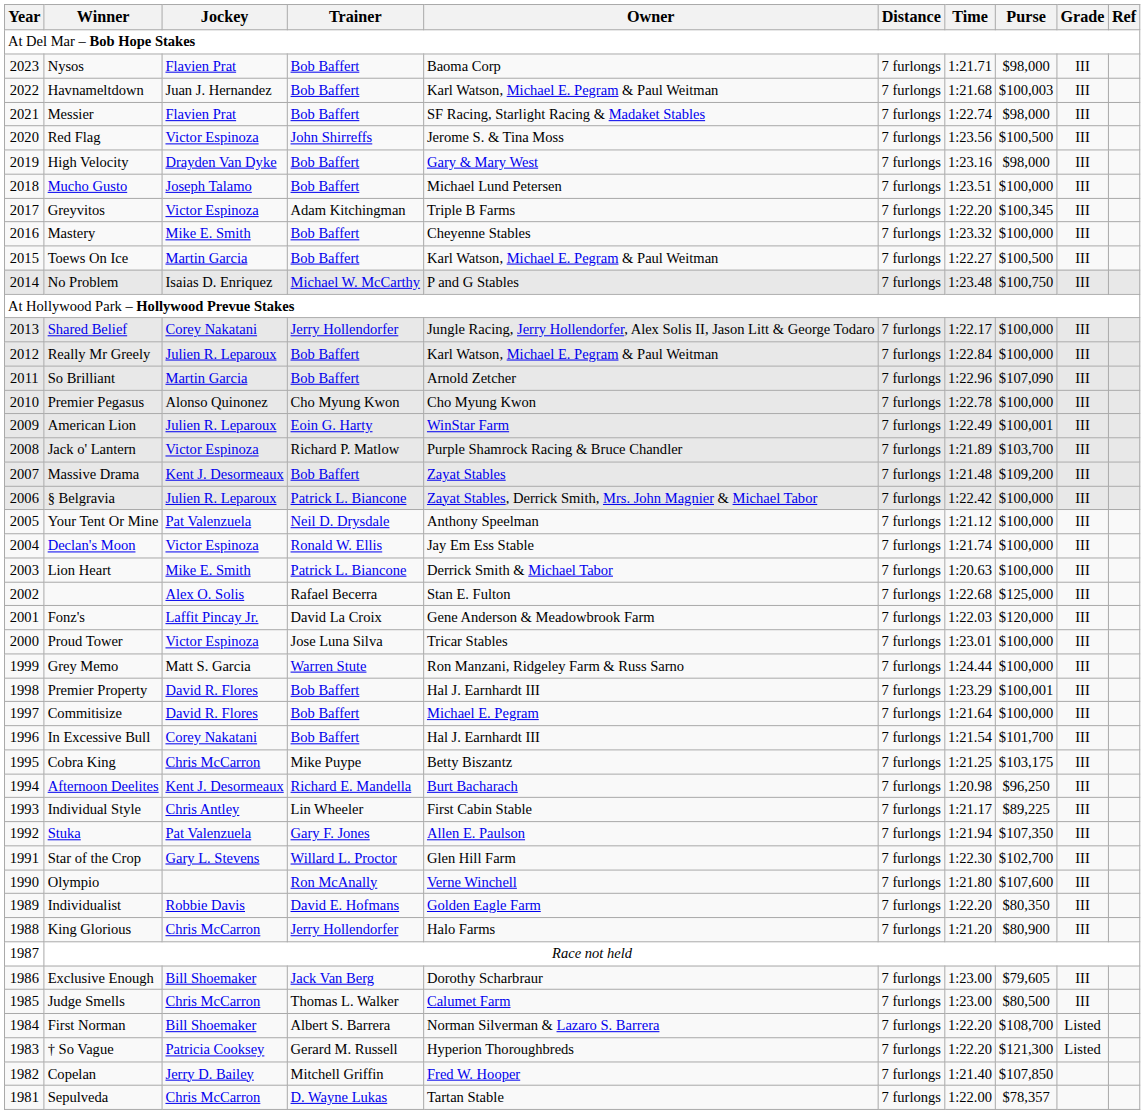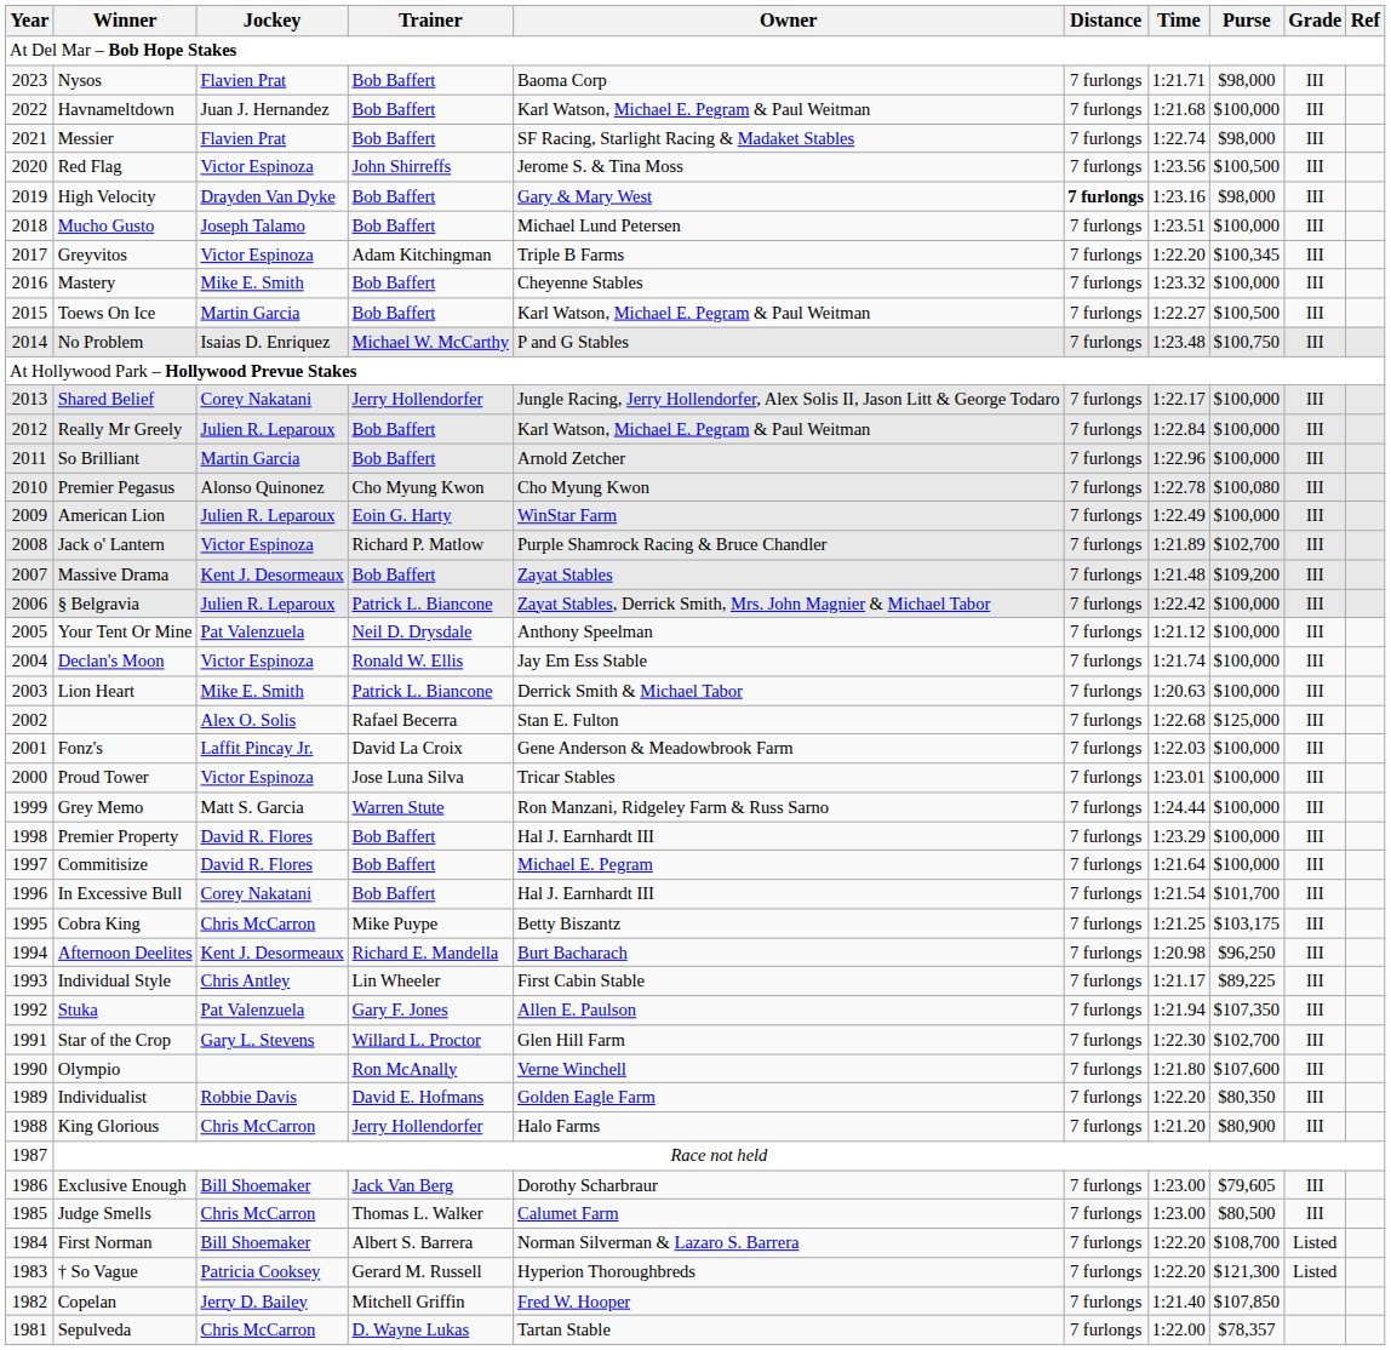Havnameltdown | Purse: $100,003 -> $100,000
High Velocity | Distance: normal -> bold
So Brilliant | Purse: $107,090 -> $100,000
Premier Pegasus | Purse: $100,000 -> $100,080
American Lion | Purse: $100,001 -> $100,000
Jack o' Lantern | Purse: $103,700 -> $102,700
Fonz's | Purse: $120,000 -> $100,000
Premier Property | Purse: $100,001 -> $100,000
